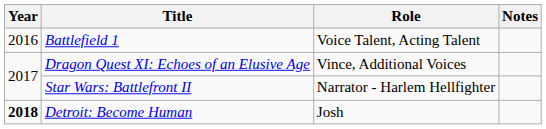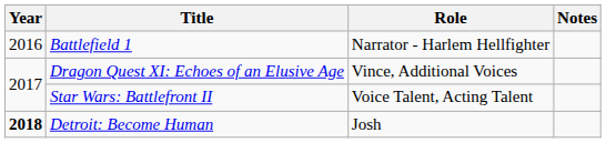Battlefield 1 | Role: Voice Talent, Acting Talent -> Narrator - Harlem Hellfighter
Star Wars: Battlefront II | Role: Narrator - Harlem Hellfighter -> Voice Talent, Acting Talent
